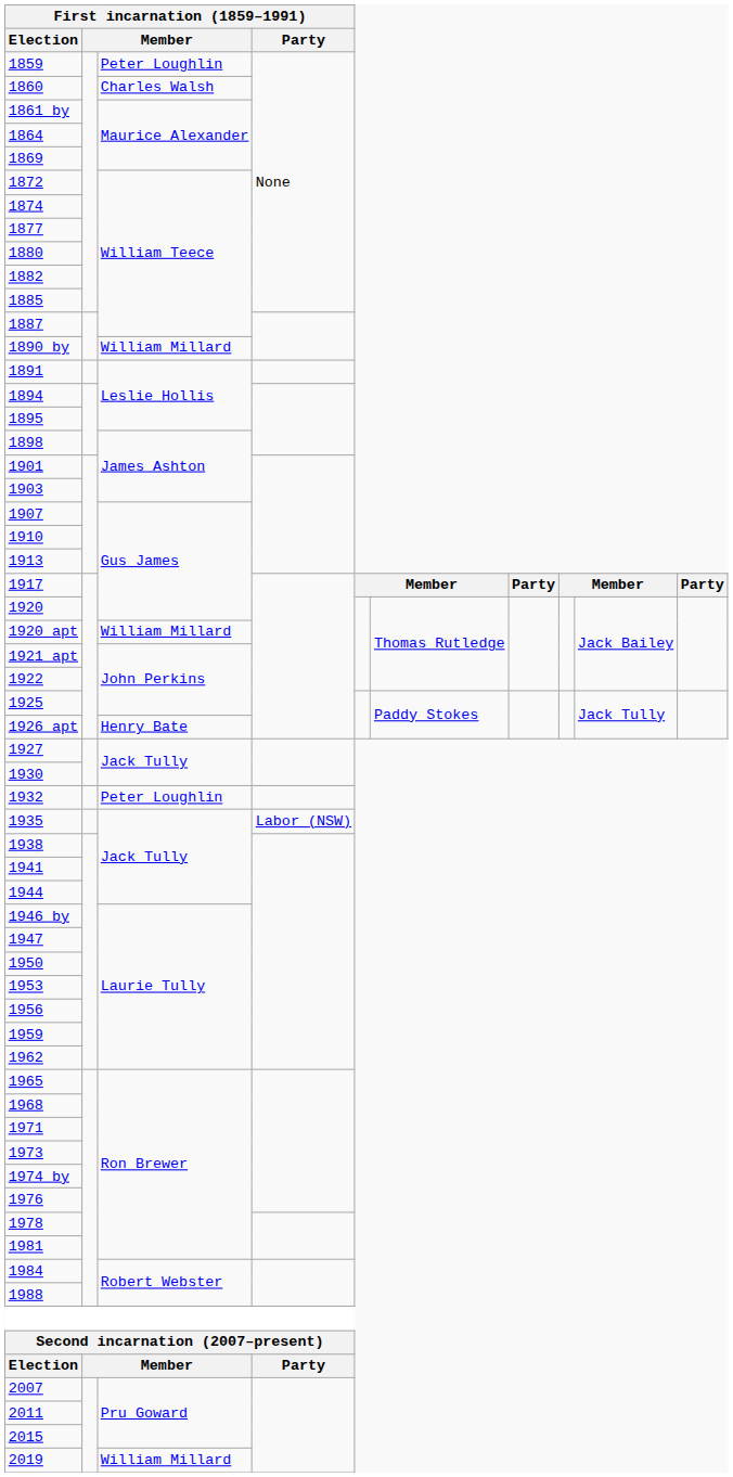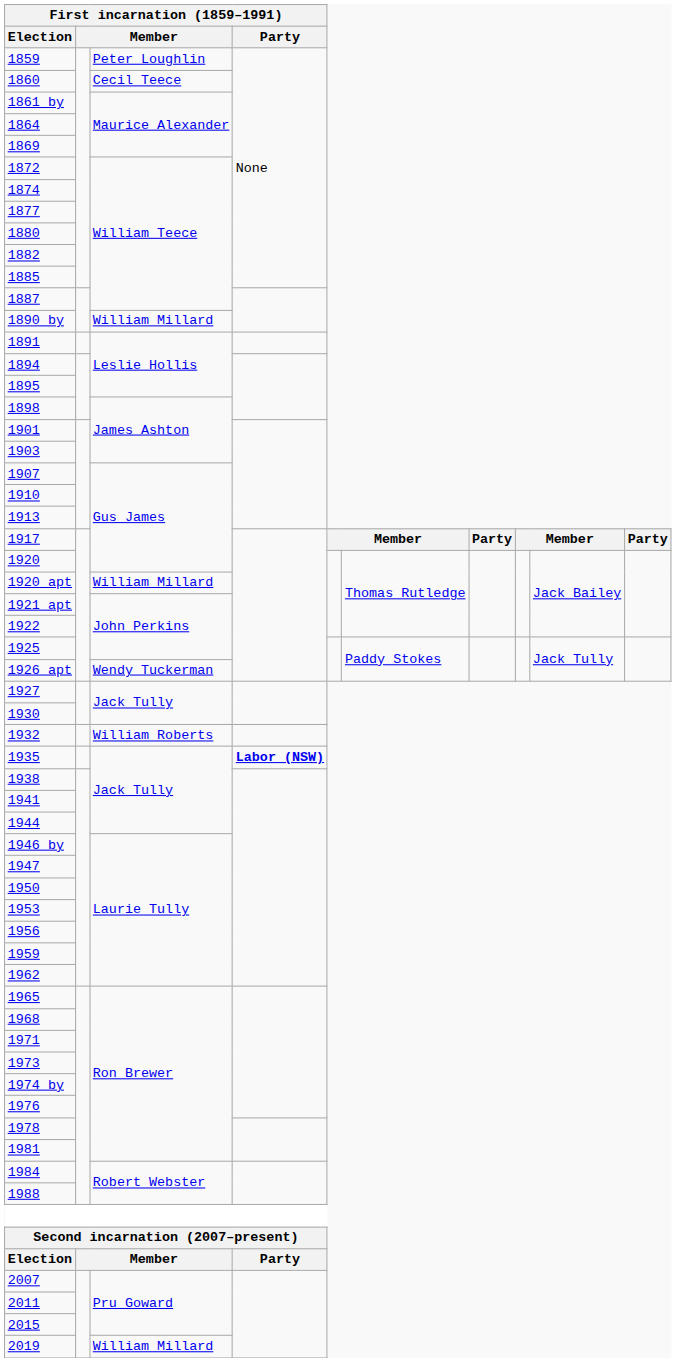1860 | column 3: Charles Walsh -> Cecil Teece
1926 apt | column 3: Henry Bate -> Wendy Tuckerman
1932 | column 3: Peter Loughlin -> William Roberts
1935 | First incarnation (1859–1991) / Party: normal -> bold
